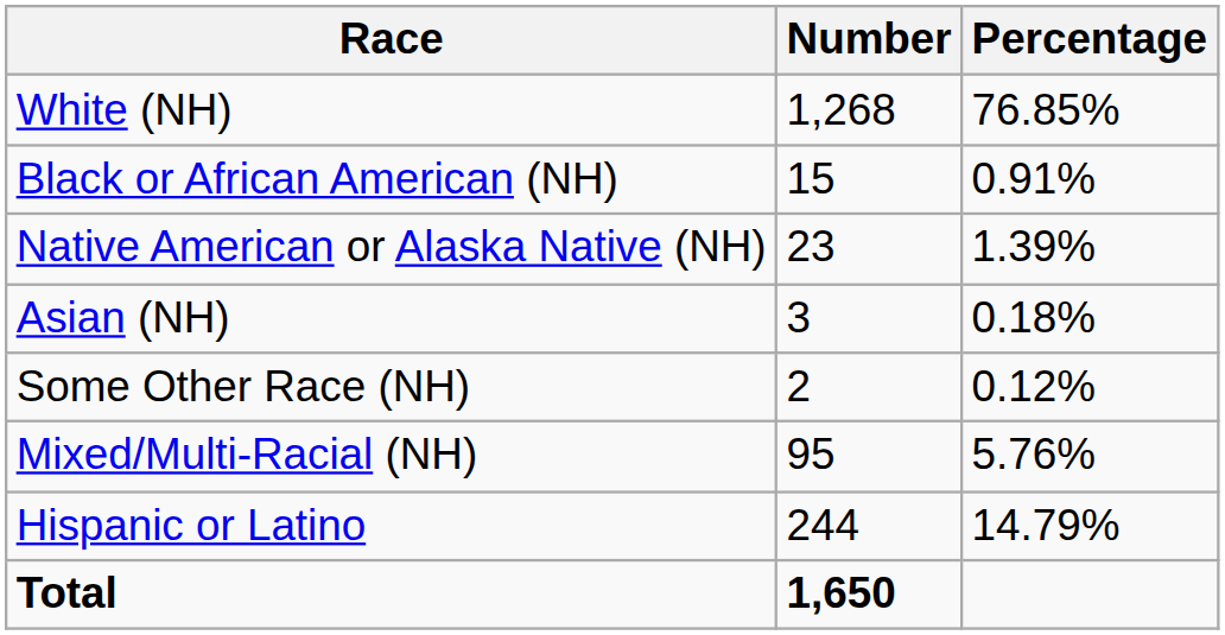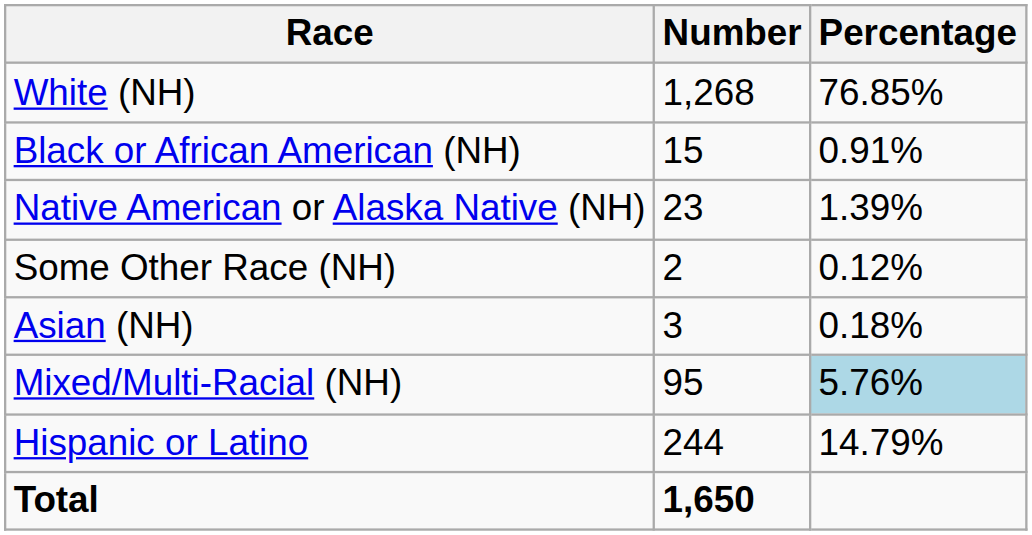rows swapped: Asian (NH) <-> Some Other Race (NH)
Mixed/Multi-Racial (NH) | Percentage: no background -> lightblue background
